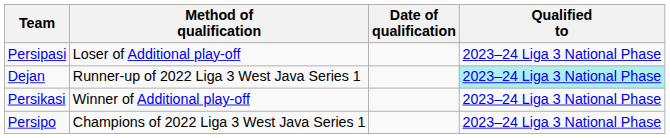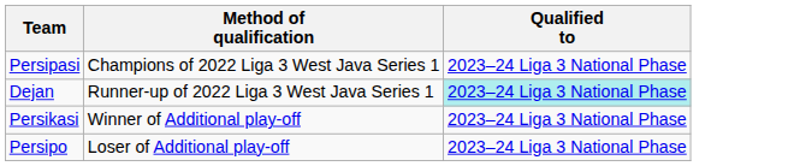- column: Date of qualification
Persipasi | Method of qualification: Loser of Additional play-off -> Champions of 2022 Liga 3 West Java Series 1
Persipo | Method of qualification: Champions of 2022 Liga 3 West Java Series 1 -> Loser of Additional play-off
